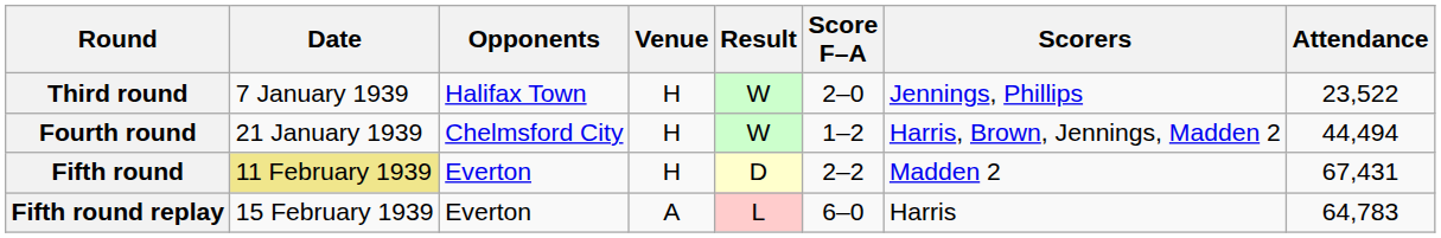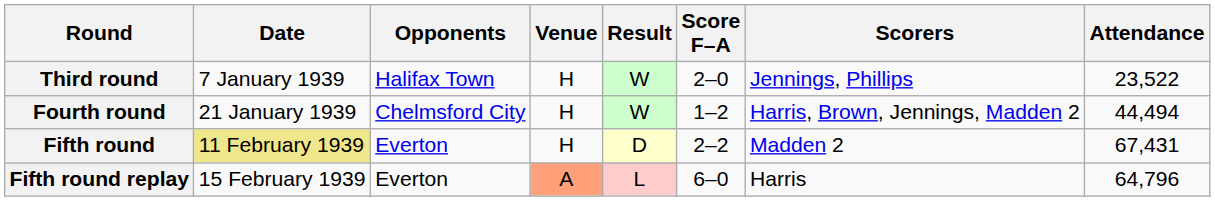Fifth round replay | Venue: no background -> lightsalmon background
Fifth round replay | Attendance: 64,783 -> 64,796
